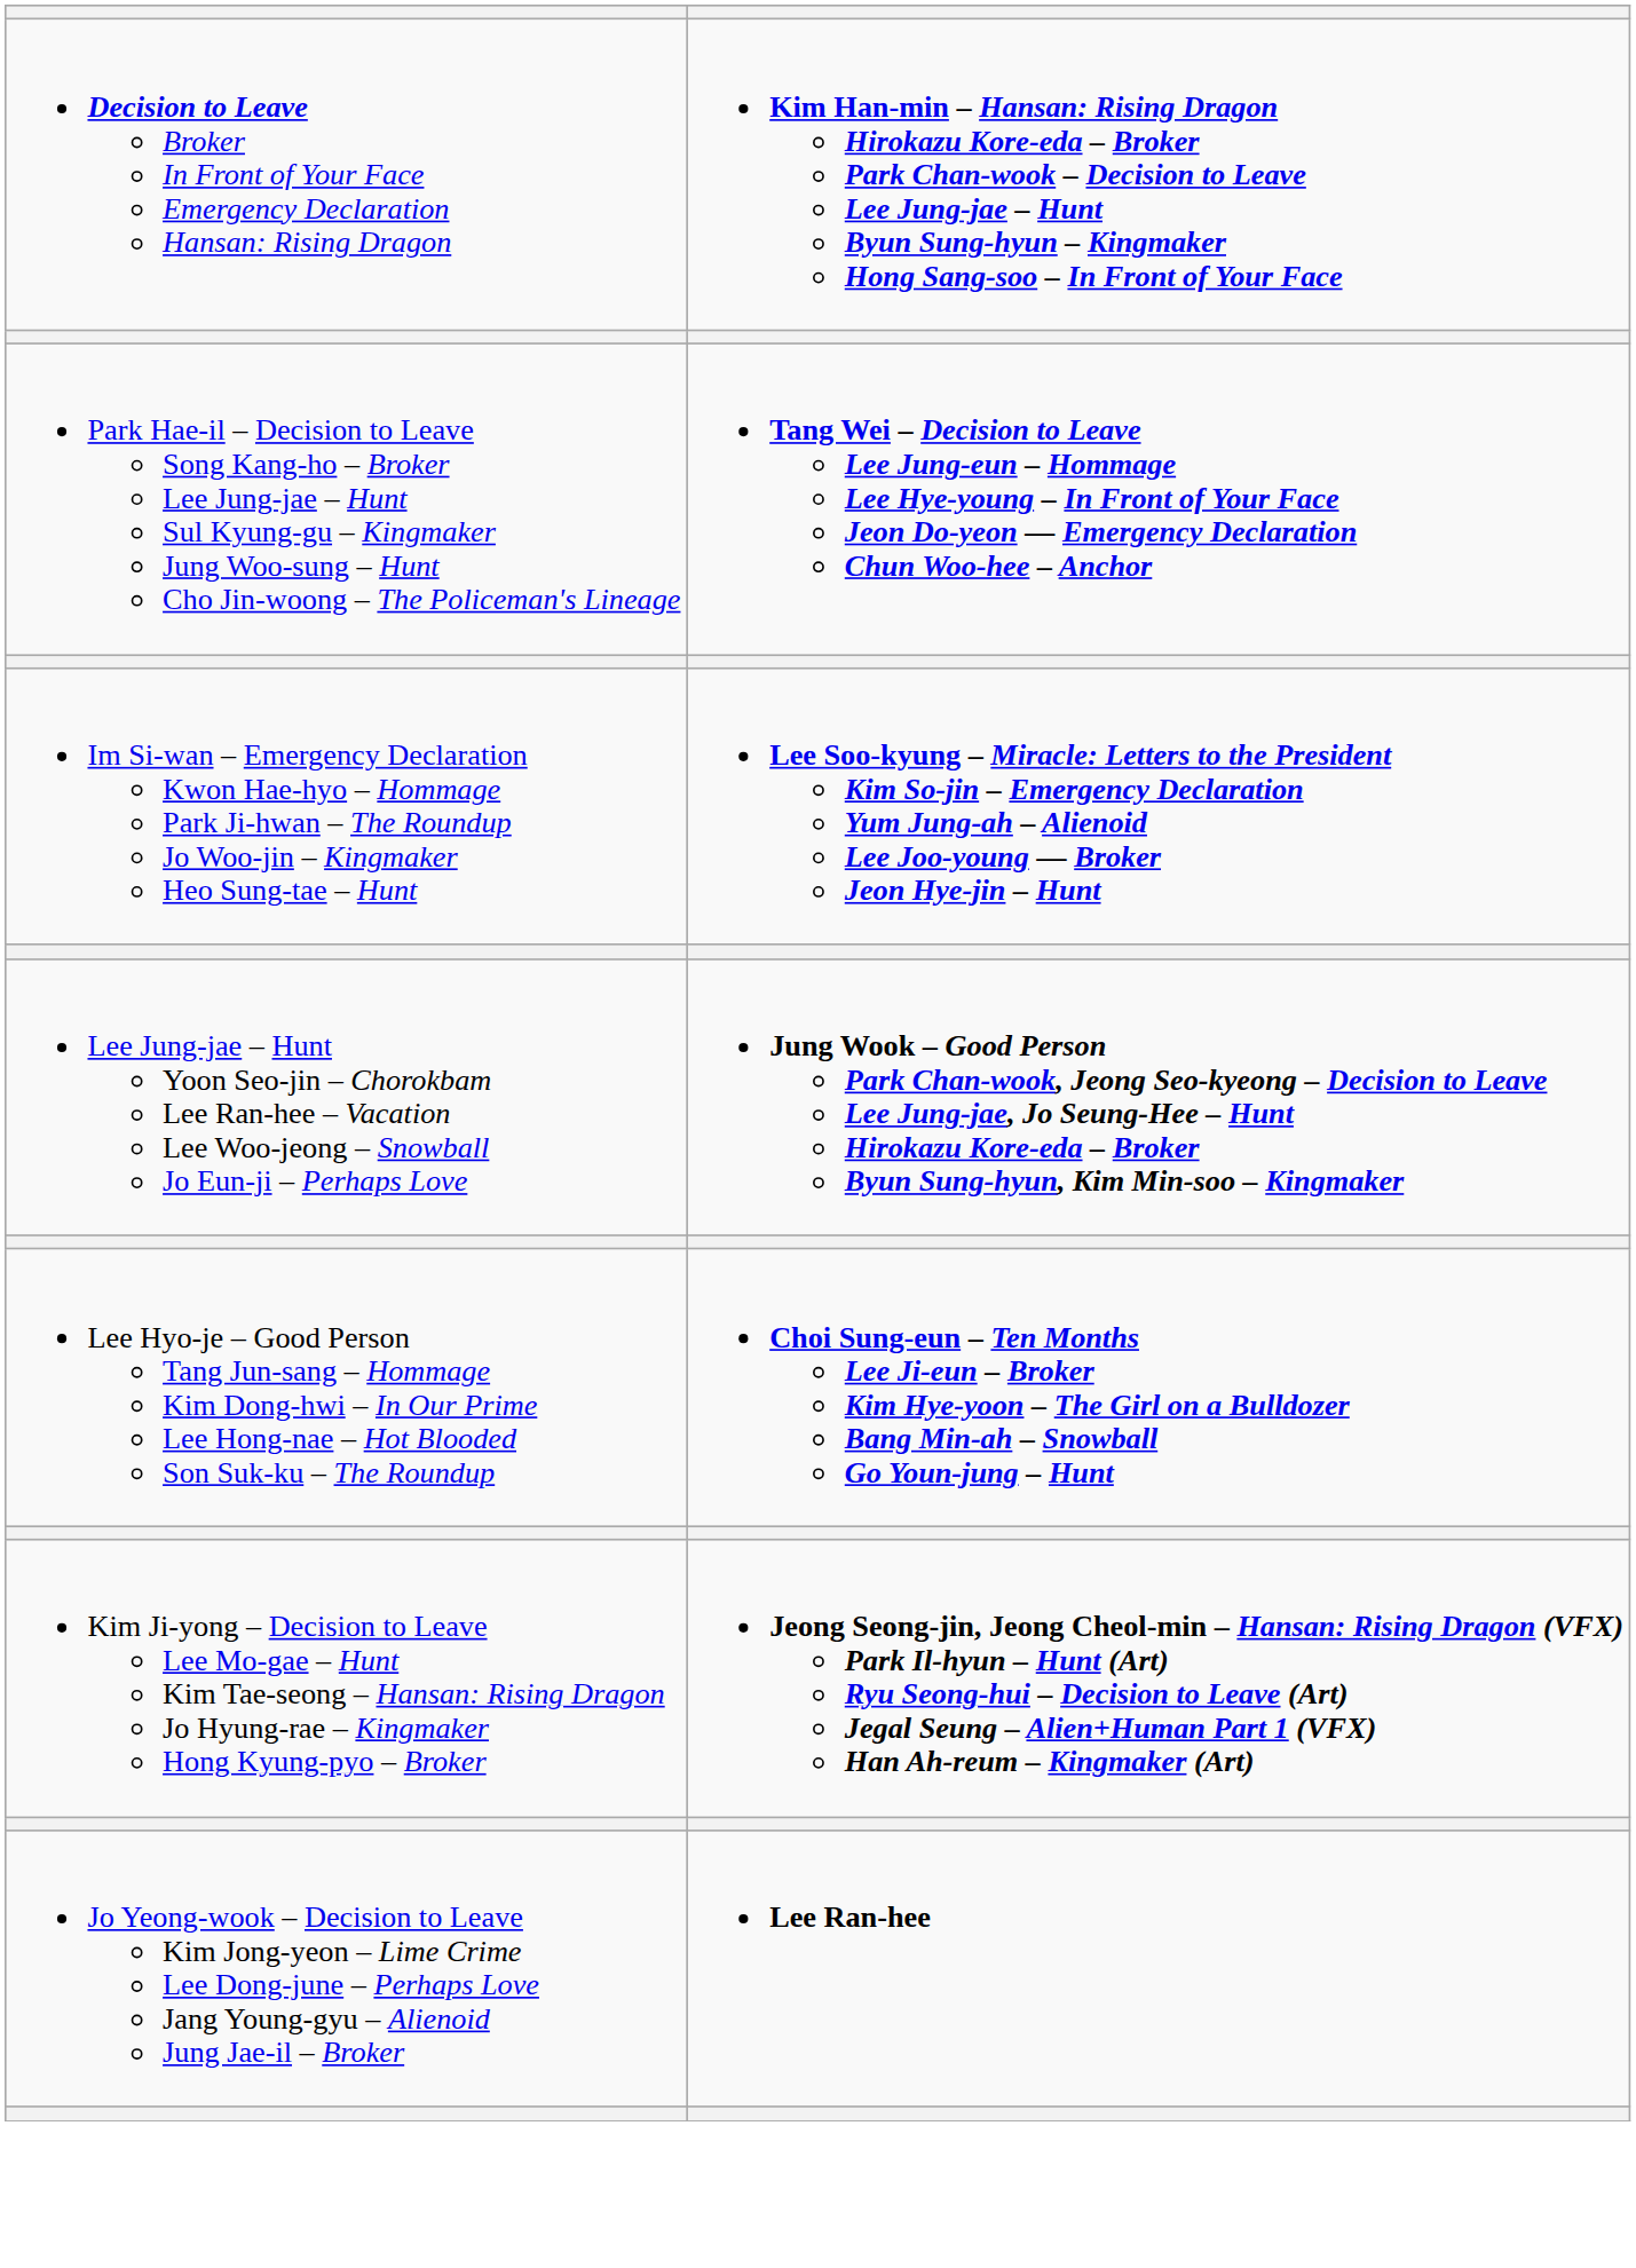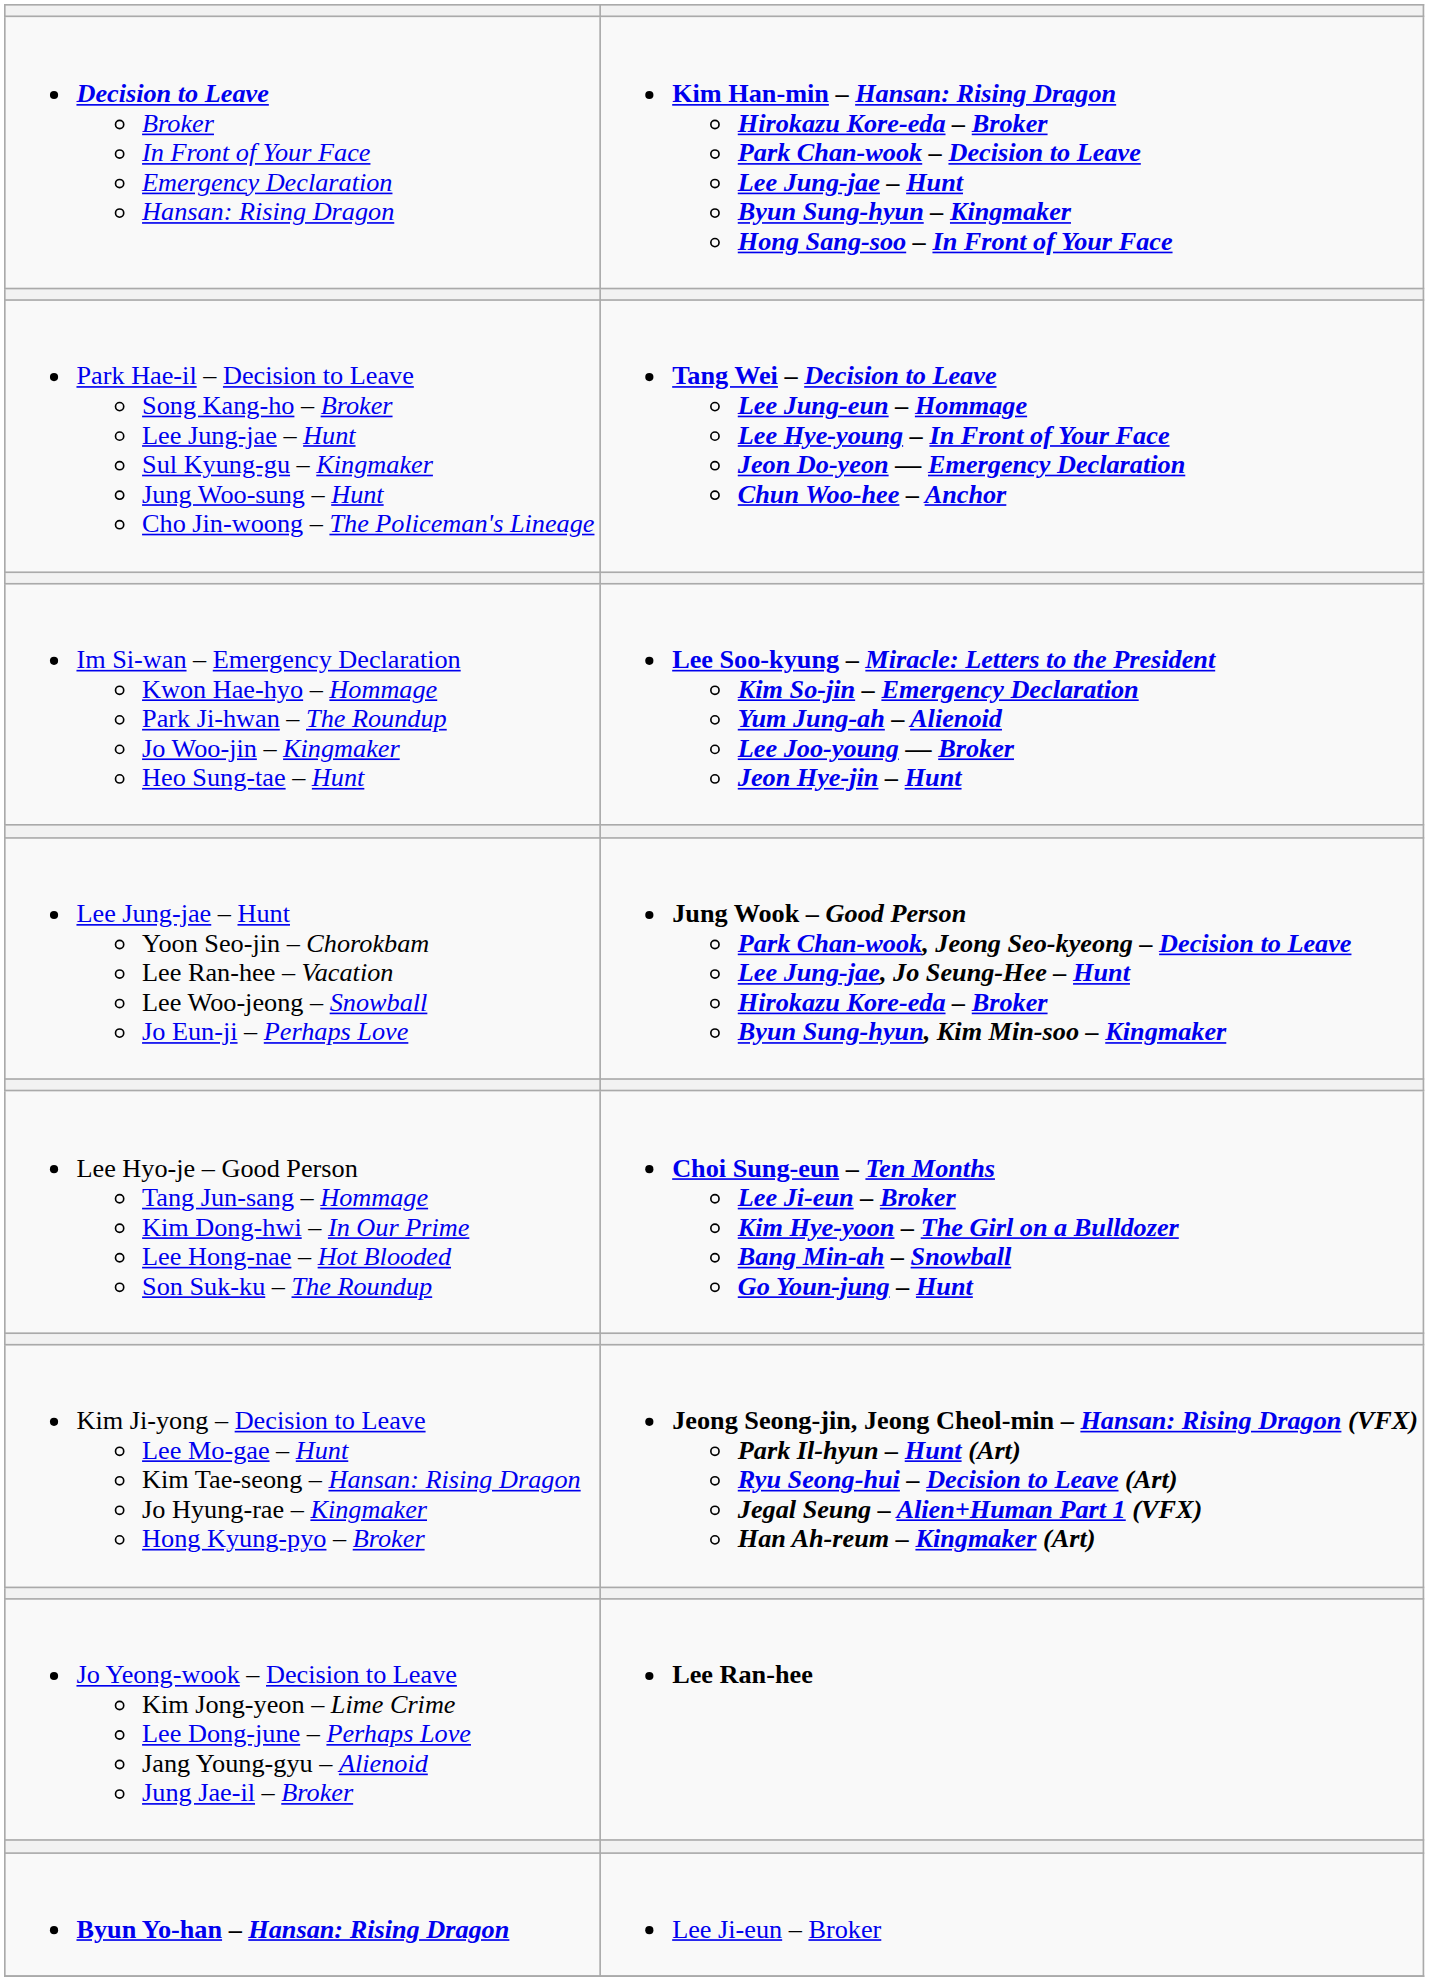+ row: Byun Yo-han – Hansan: Rising Dragon | Lee Ji-eun – Broker
